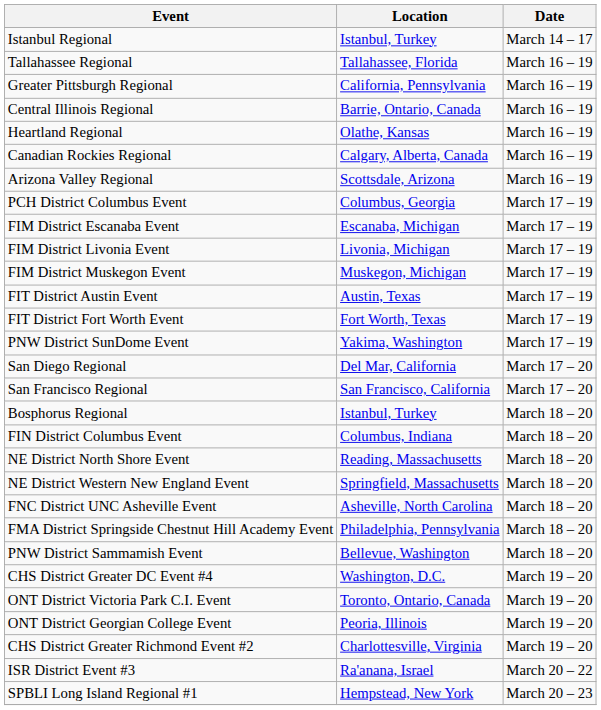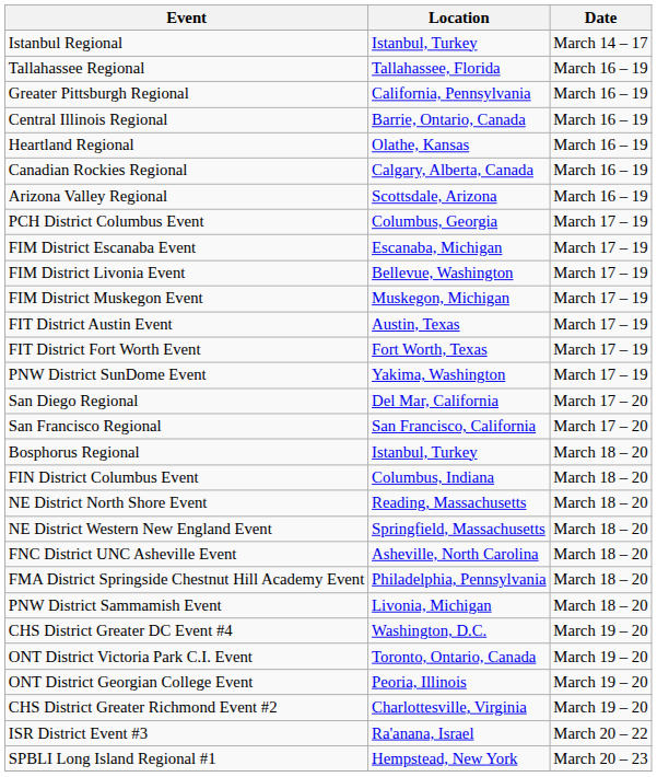FIM District Livonia Event | Location: Livonia, Michigan -> Bellevue, Washington
PNW District Sammamish Event | Location: Bellevue, Washington -> Livonia, Michigan
